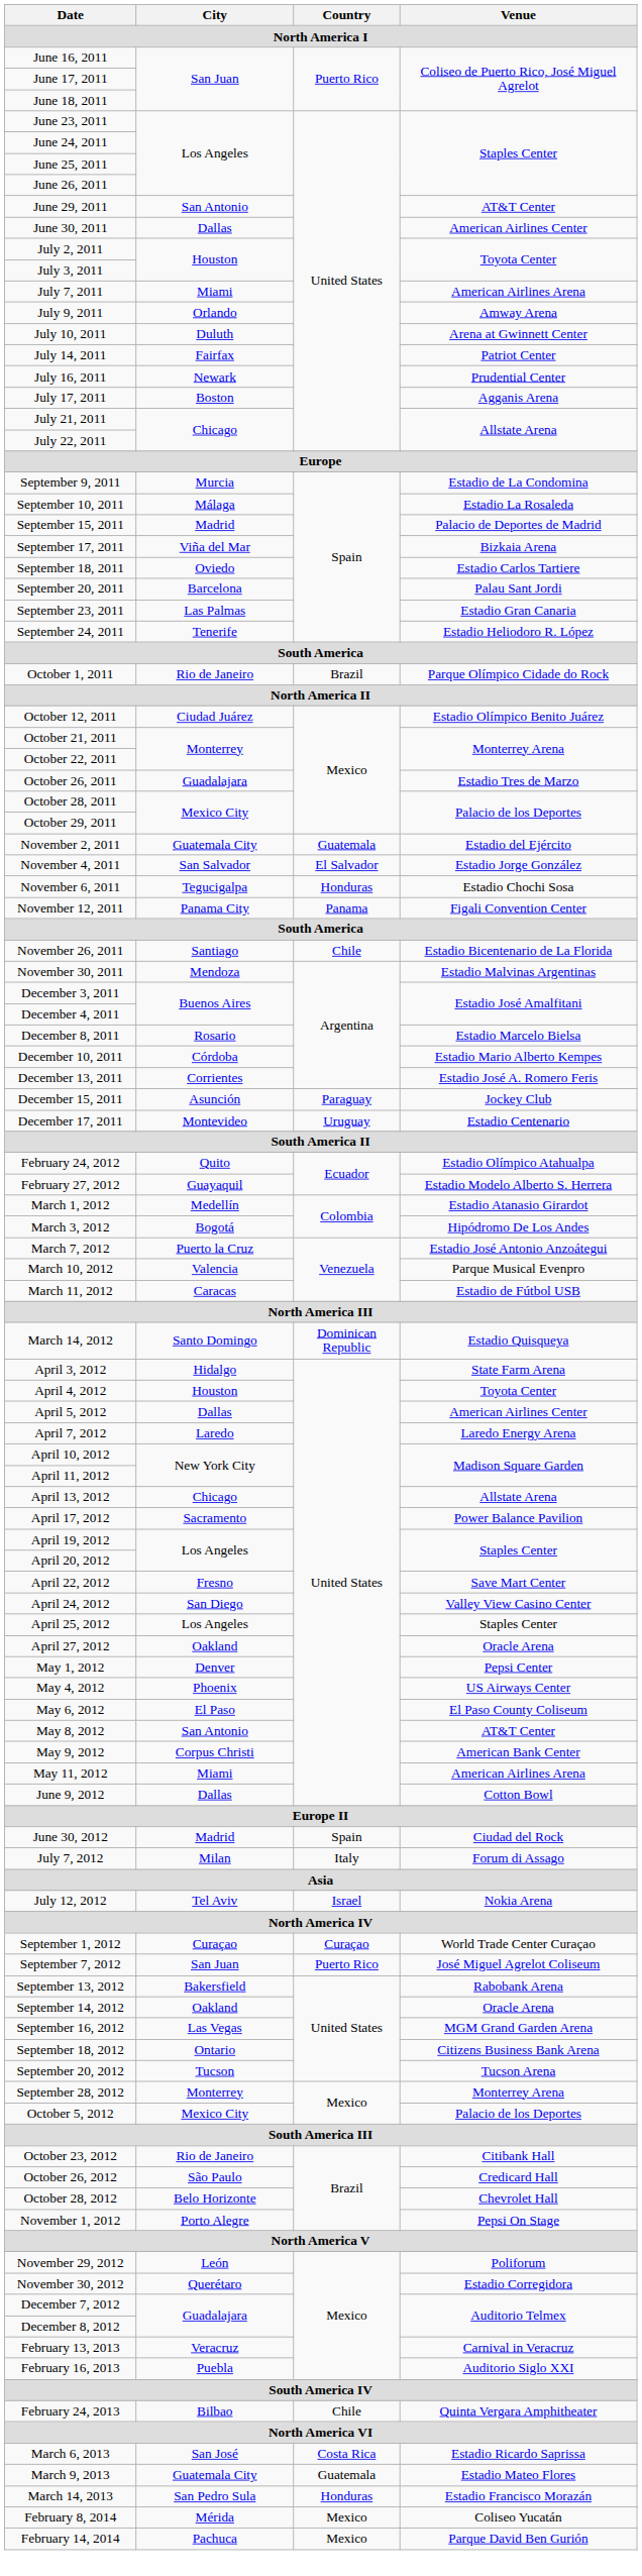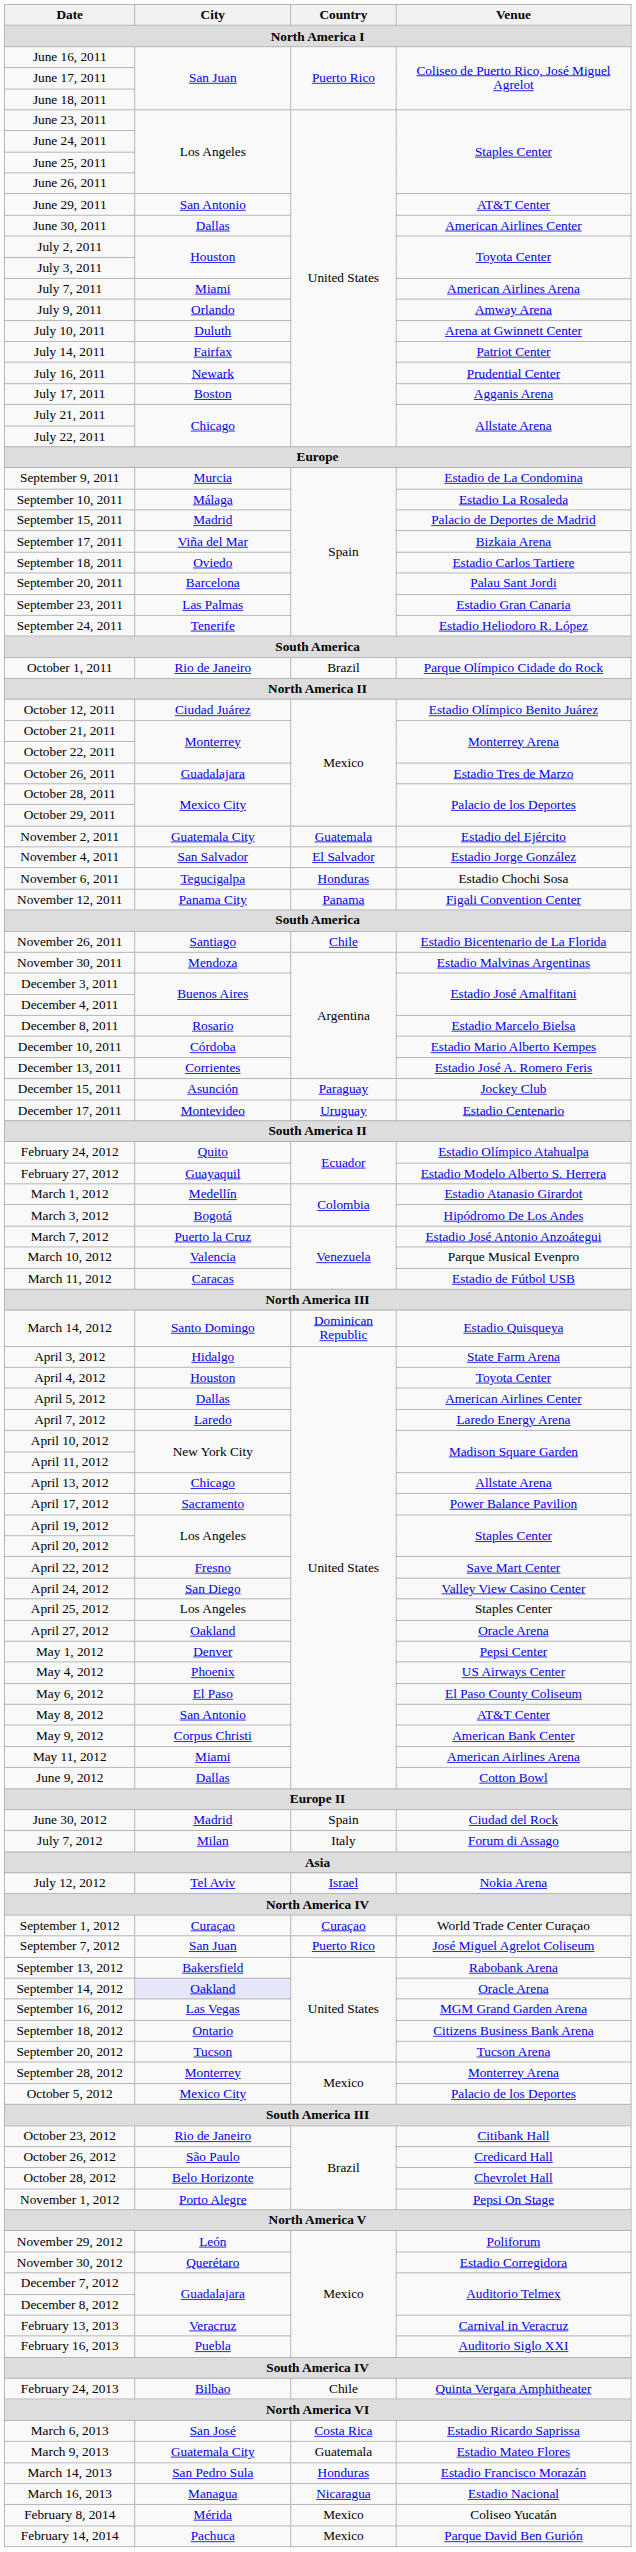September 14, 2012 | City: no background -> lavender background
+ row: March 16, 2013 | Managua | Nicaragua | Estadio Nacional
